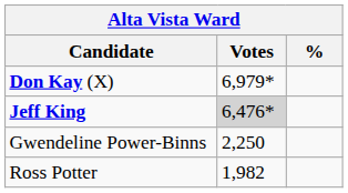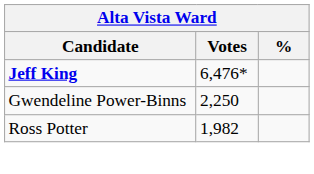- row: Don Kay (X) | 6,979*
Jeff King | Votes: lightgrey background -> no background
